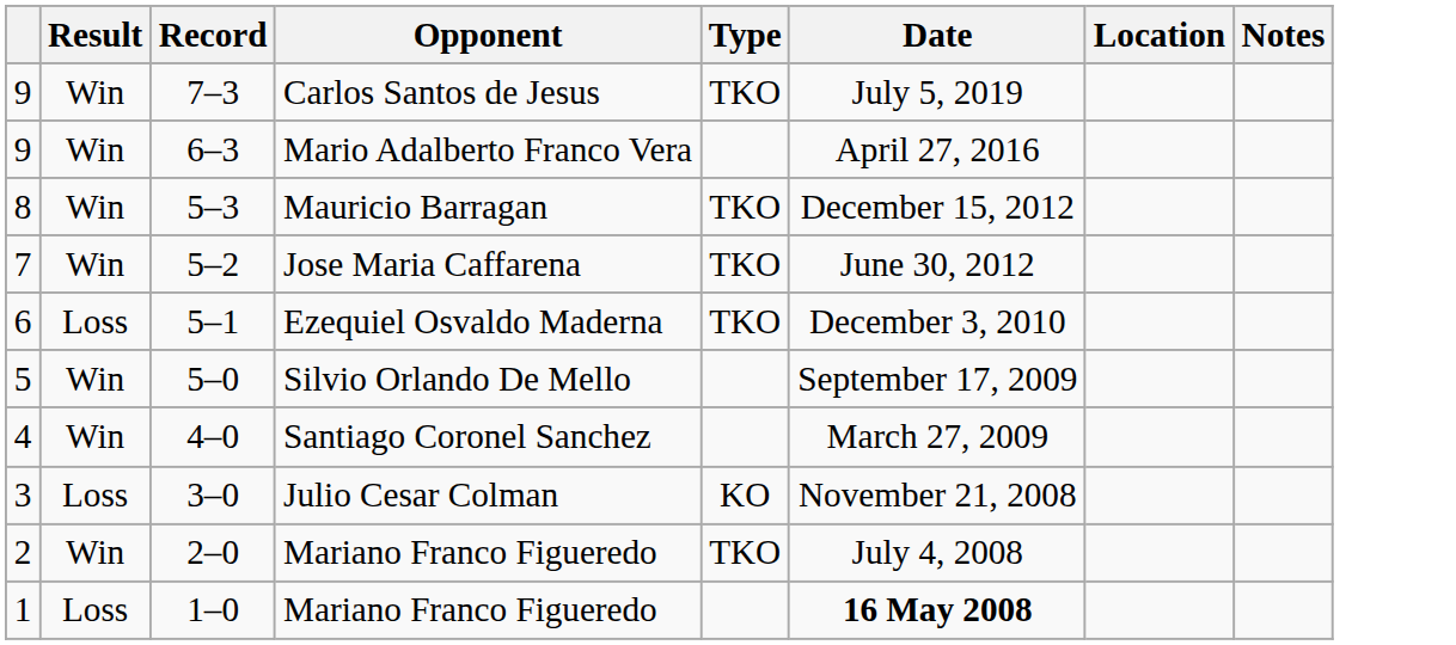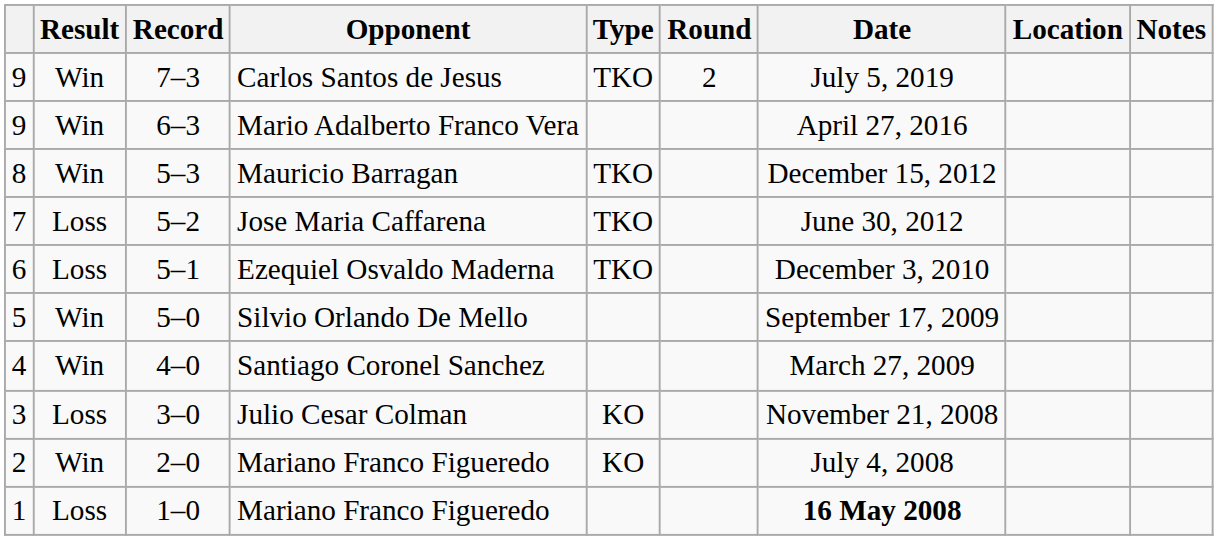+ column: Round | 2
Jose Maria Caffarena | Result: Win -> Loss
2–0 / Mariano Franco Figueredo | Type: TKO -> KO
